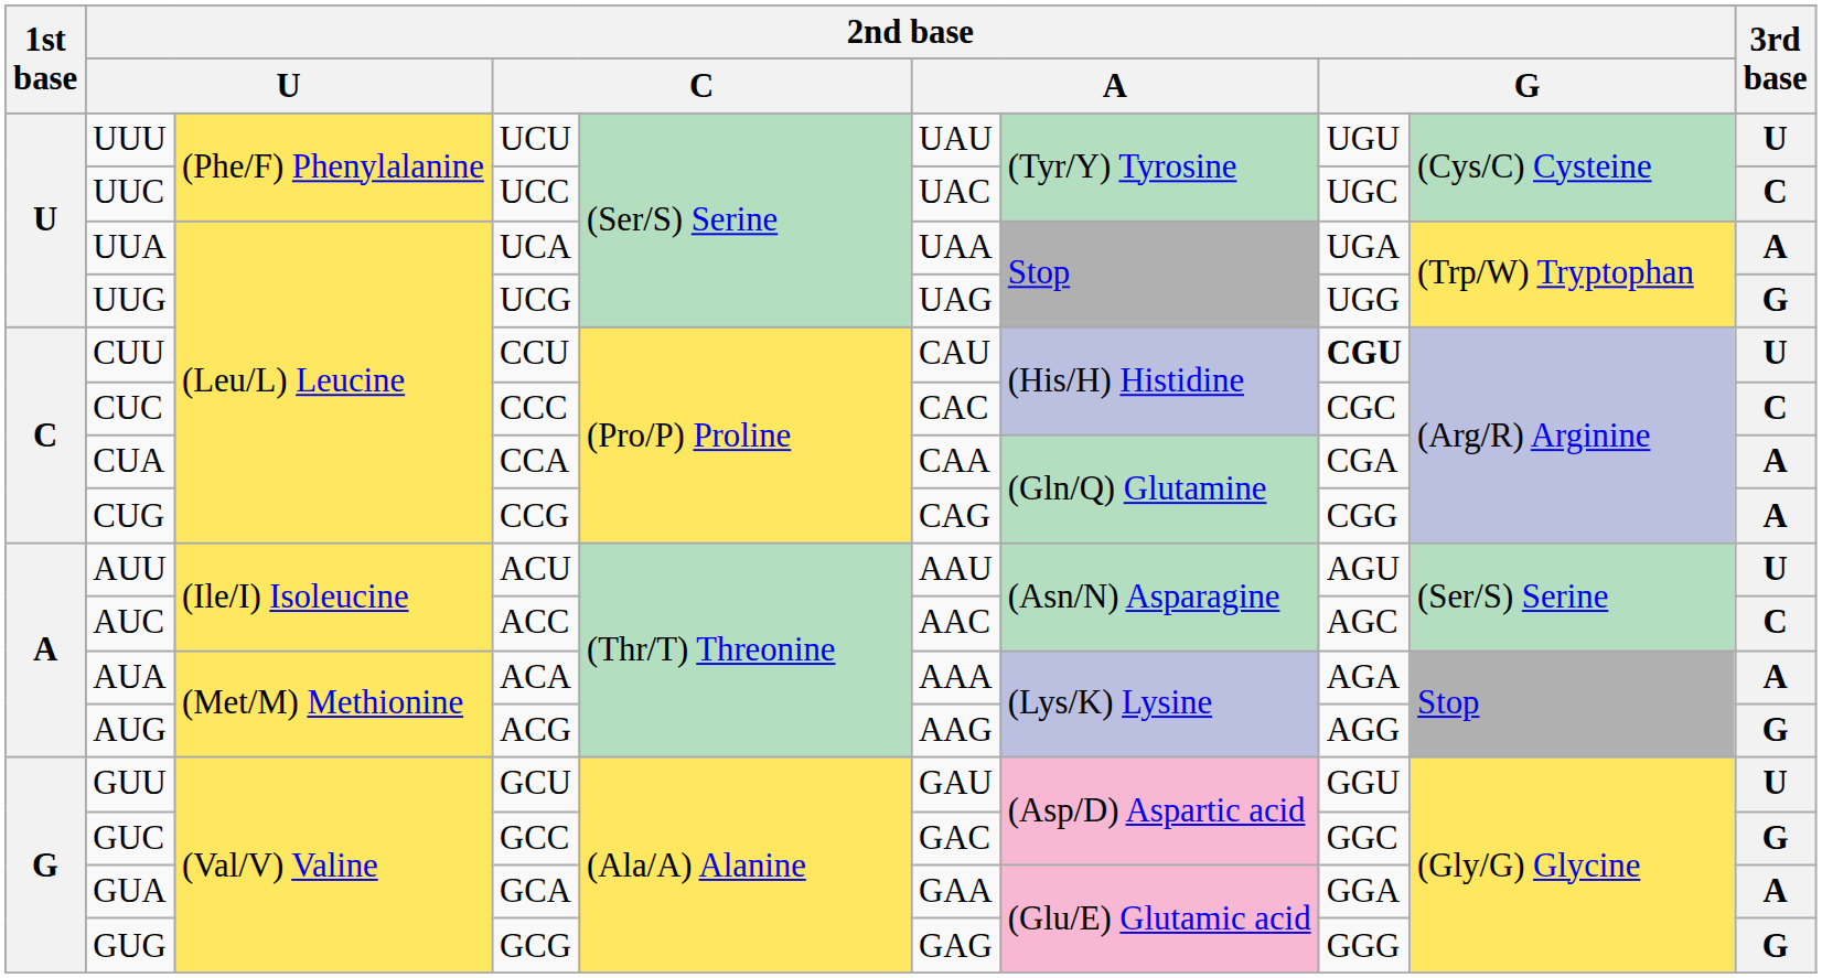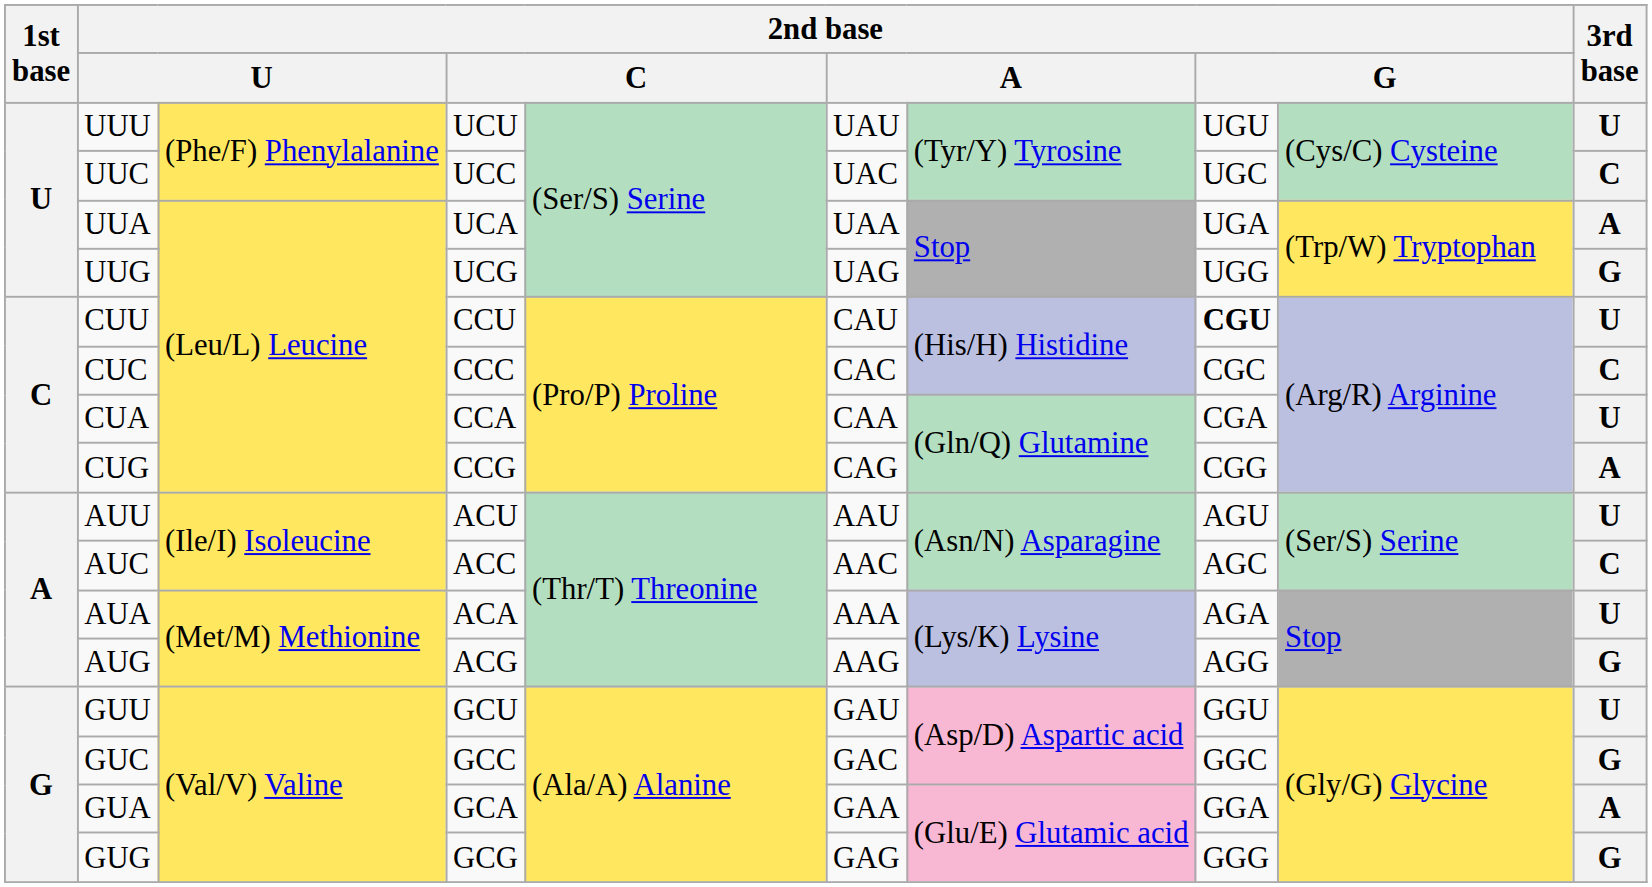CUA | 3rd base: A -> U
AUA | 3rd base: A -> U
